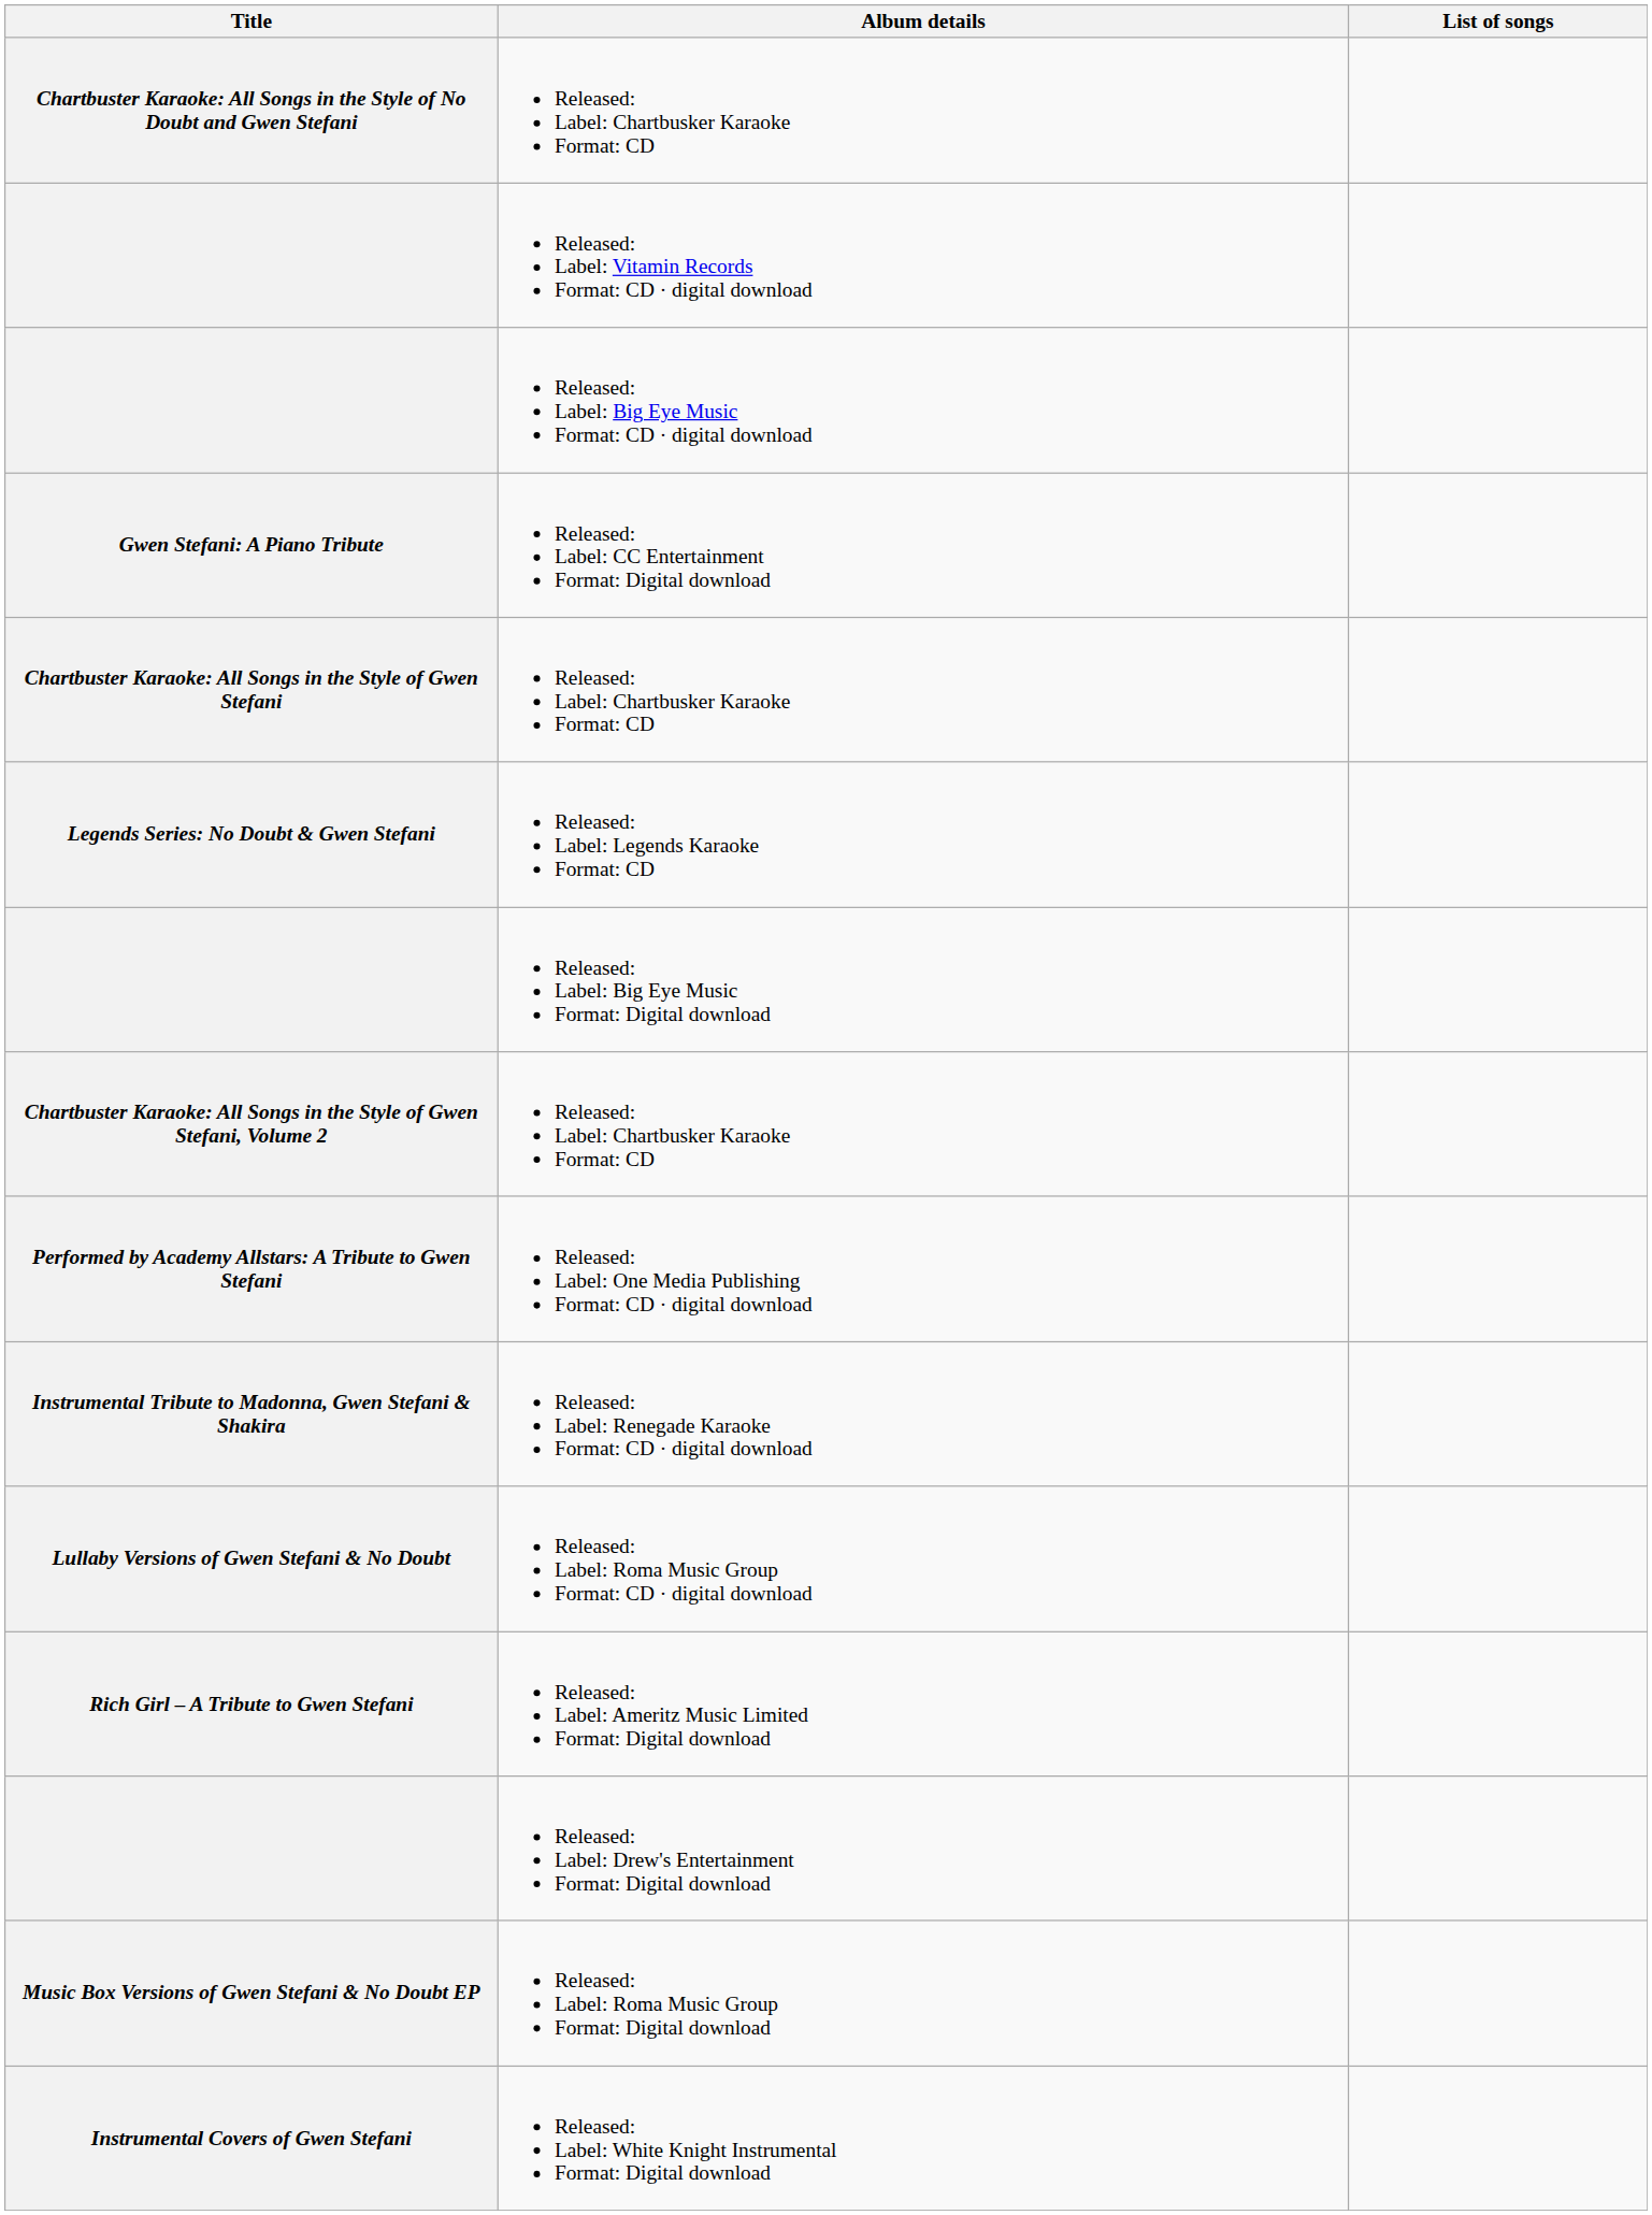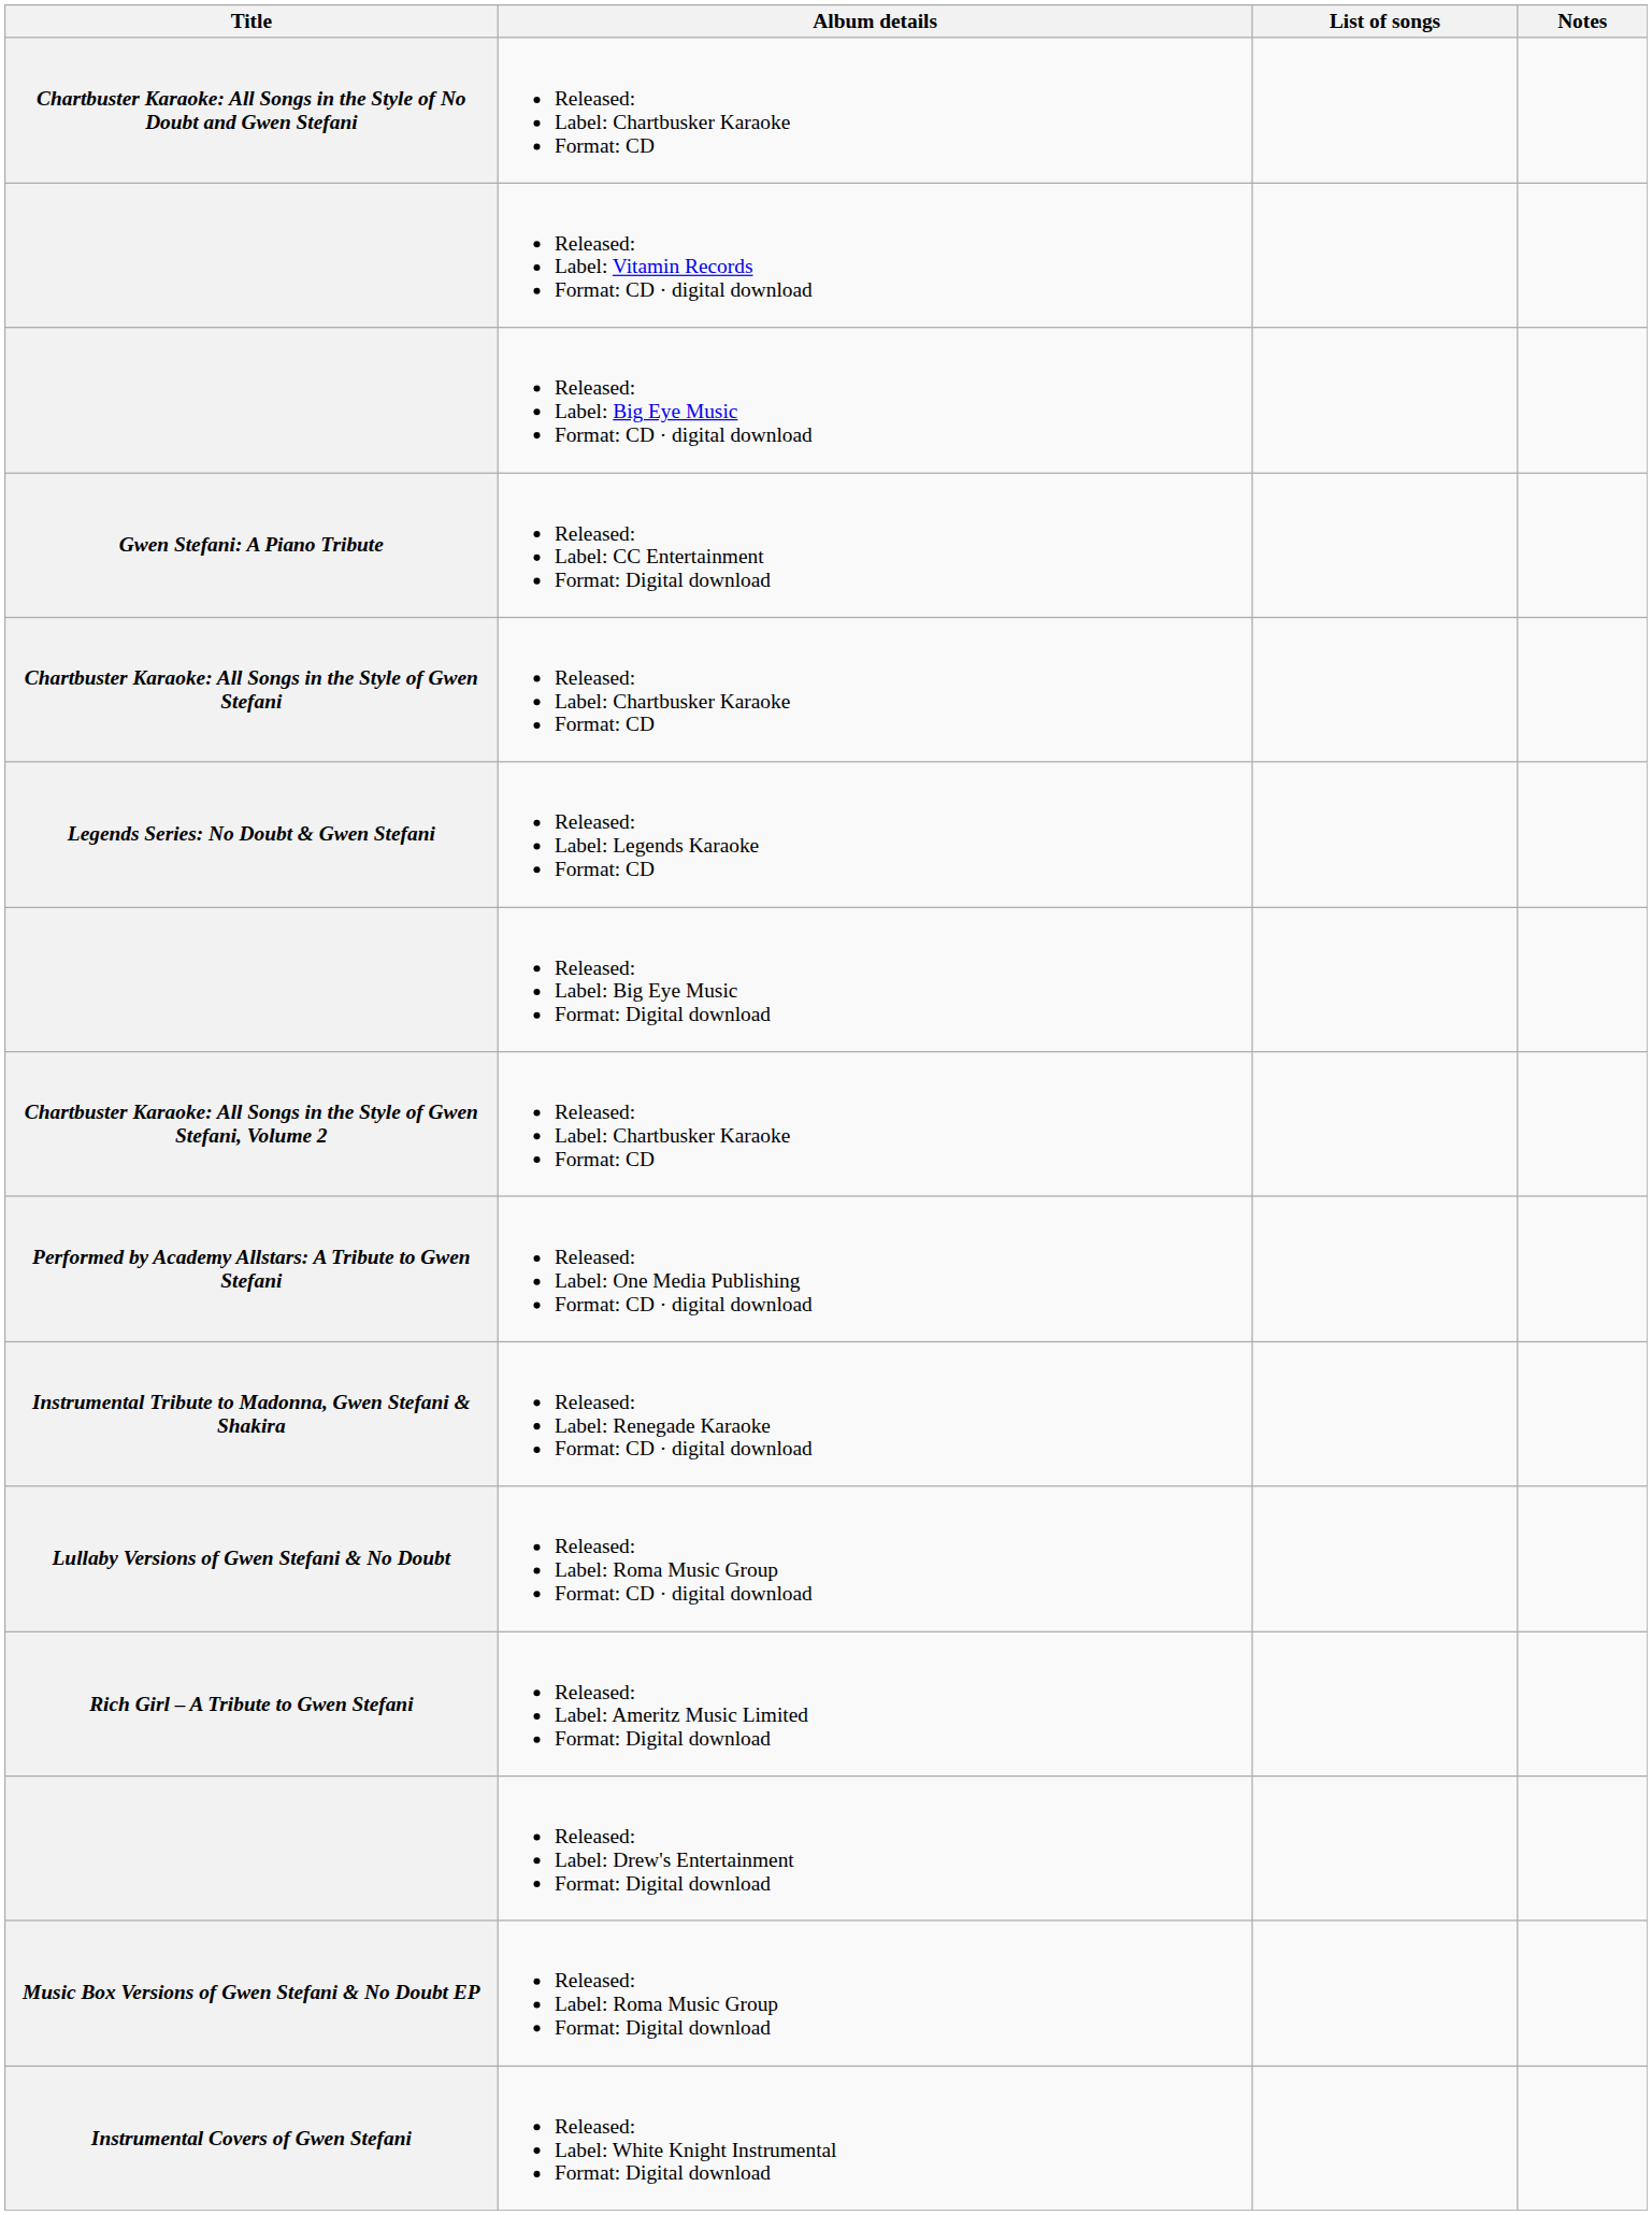+ column: Notes
